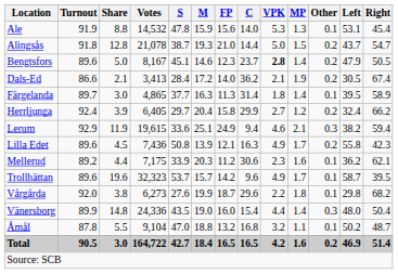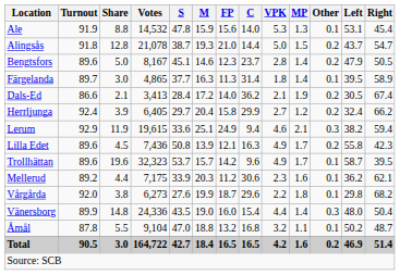Bengtsfors | VPK: bold -> normal
rows swapped: Dals-Ed <-> Färgelanda
rows swapped: Mellerud <-> Trollhättan
